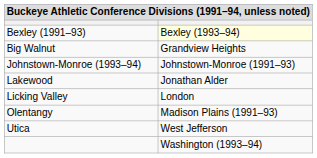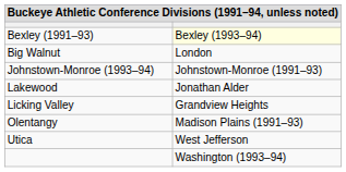Big Walnut | column 2: Grandview Heights -> London
Licking Valley | column 2: London -> Grandview Heights
